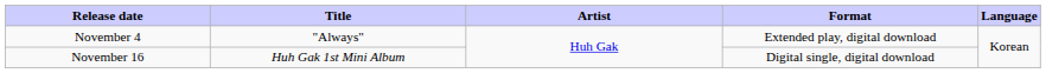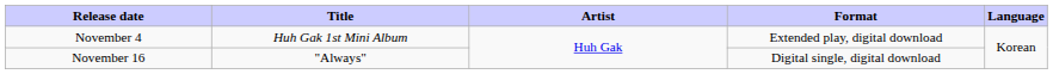November 4 | Title: "Always" -> Huh Gak 1st Mini Album
November 16 | Title: Huh Gak 1st Mini Album -> "Always"
